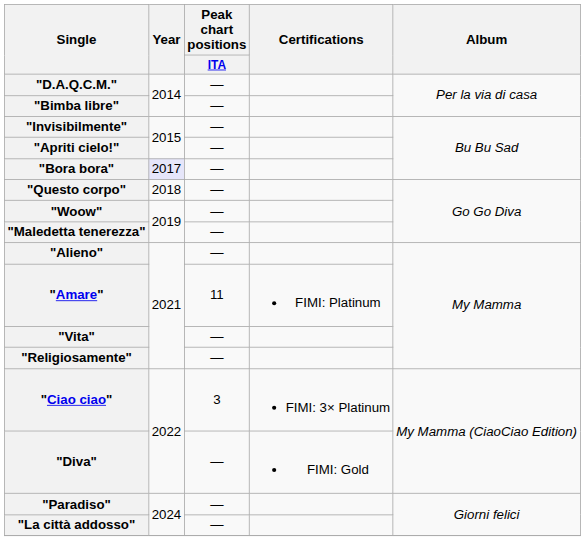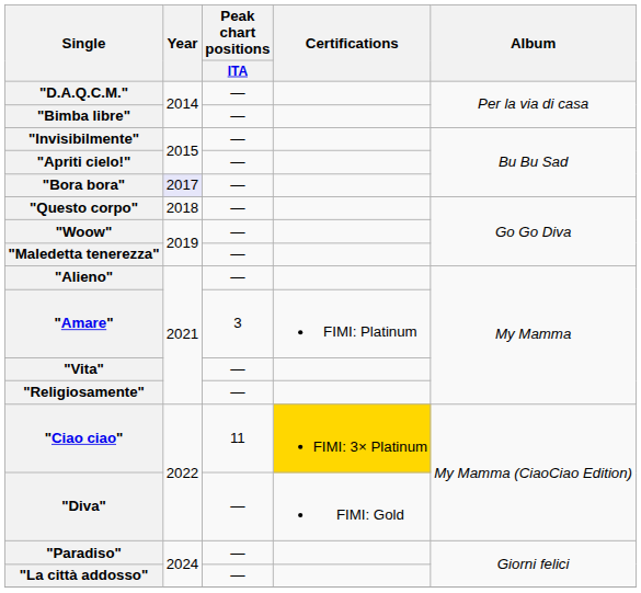"Amare" | Peak chart positions / ITA: 11 -> 3
"Ciao ciao" | Peak chart positions / ITA: 3 -> 11
"Ciao ciao" | Certifications: no background -> gold background
